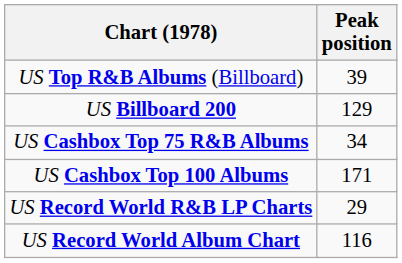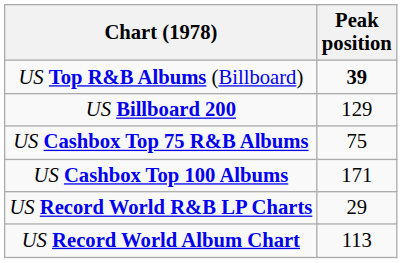US Top R&B Albums (Billboard) | Peak position: normal -> bold
US Cashbox Top 75 R&B Albums | Peak position: 34 -> 75
US Record World Album Chart | Peak position: 116 -> 113
